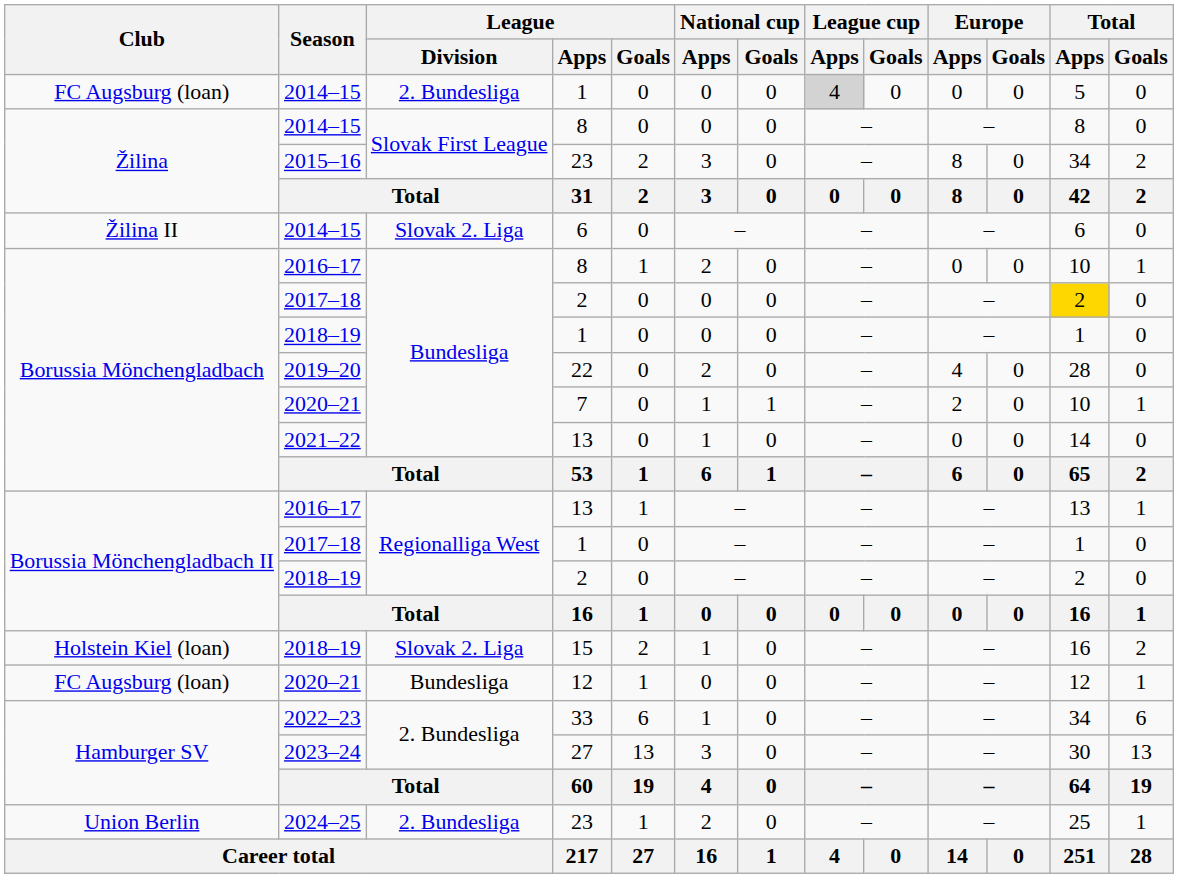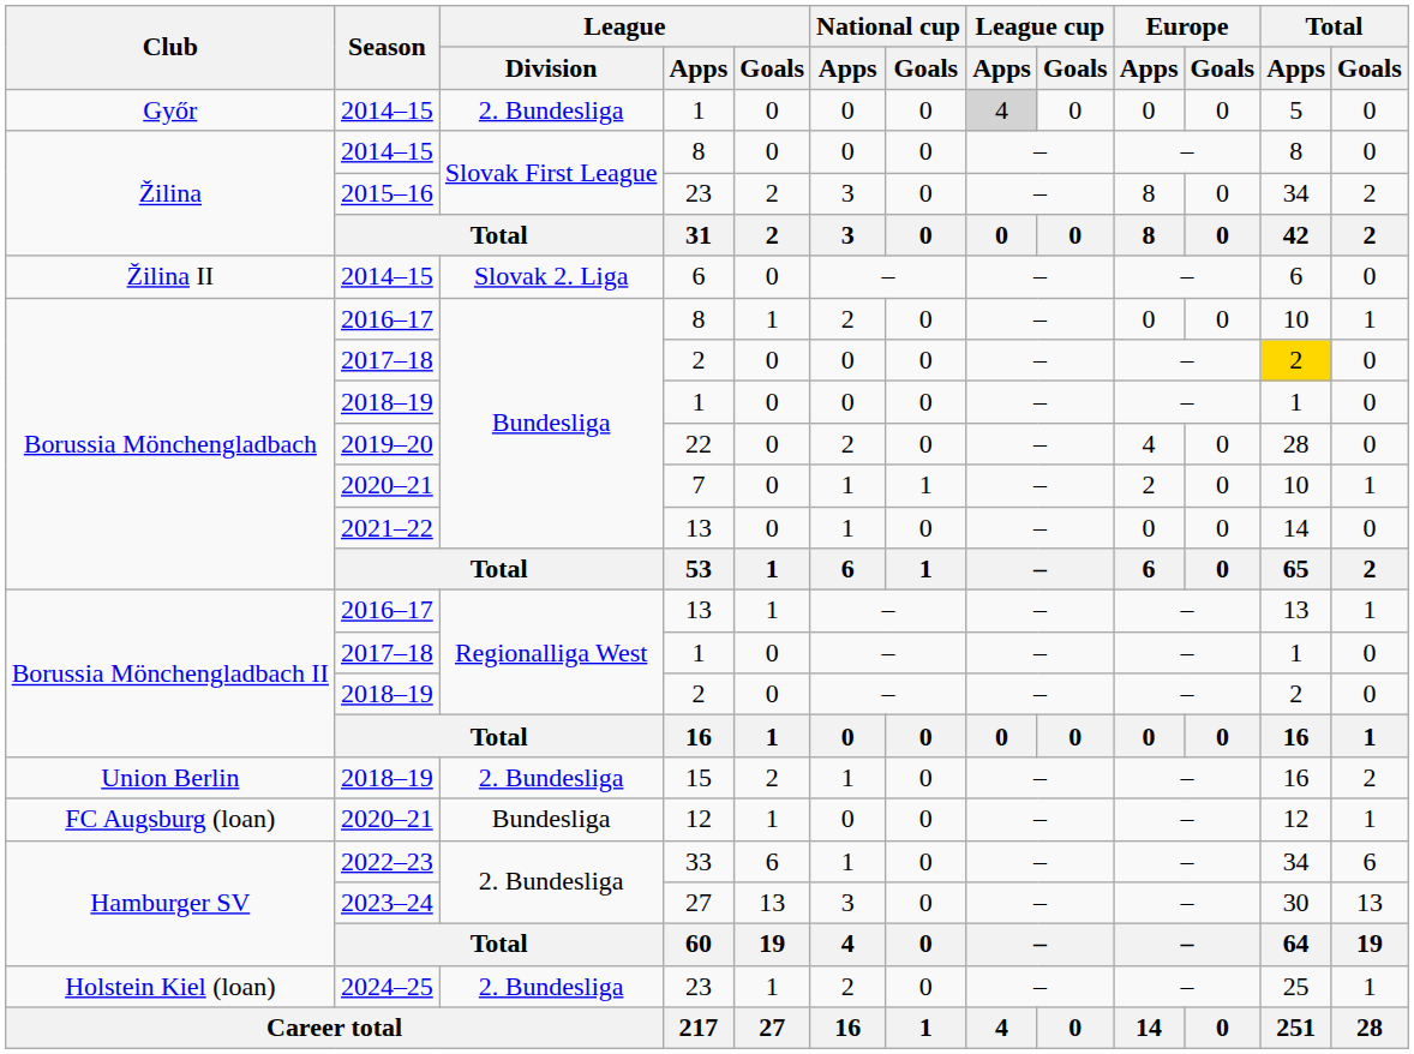2014–15 / 1 | Club: FC Augsburg (loan) -> Győr
15 | Club: Holstein Kiel (loan) -> Union Berlin
15 | League / Division: Slovak 2. Liga -> 2. Bundesliga
2024–25 / 23 | Club: Union Berlin -> Holstein Kiel (loan)
